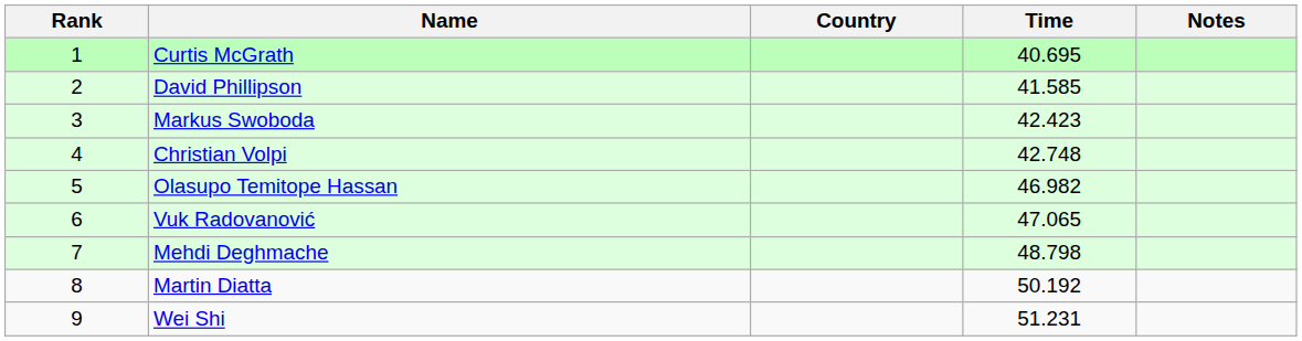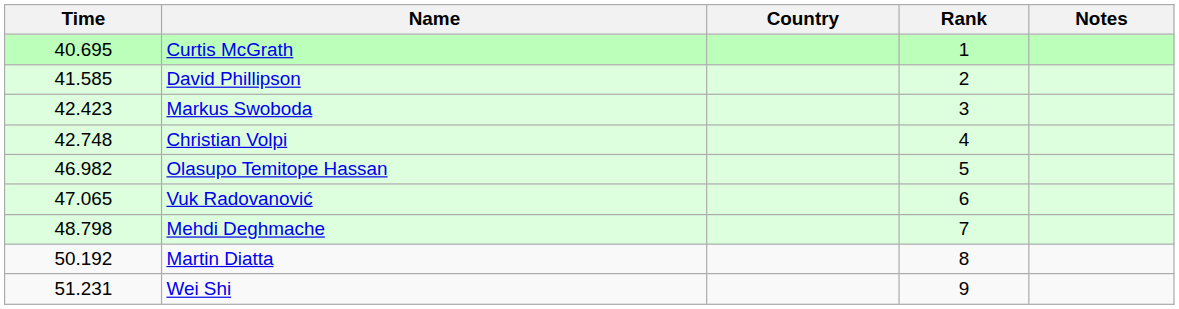columns swapped: Rank <-> Time
